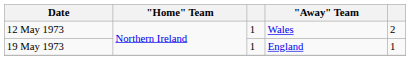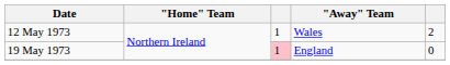19 May 1973 | column 3: no background -> pink background
19 May 1973 | column 5: 1 -> 0
